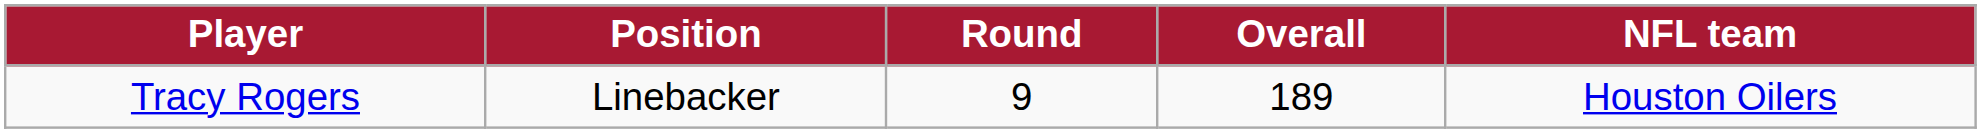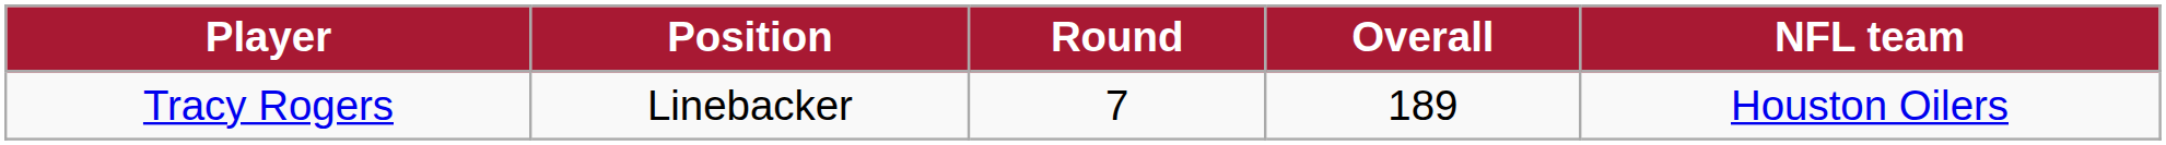Tracy Rogers | Round: 9 -> 7
